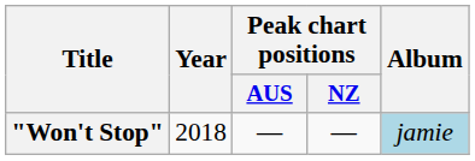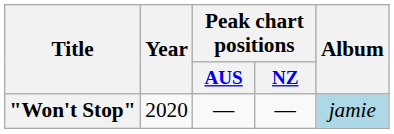"Won't Stop" | Year: 2018 -> 2020
